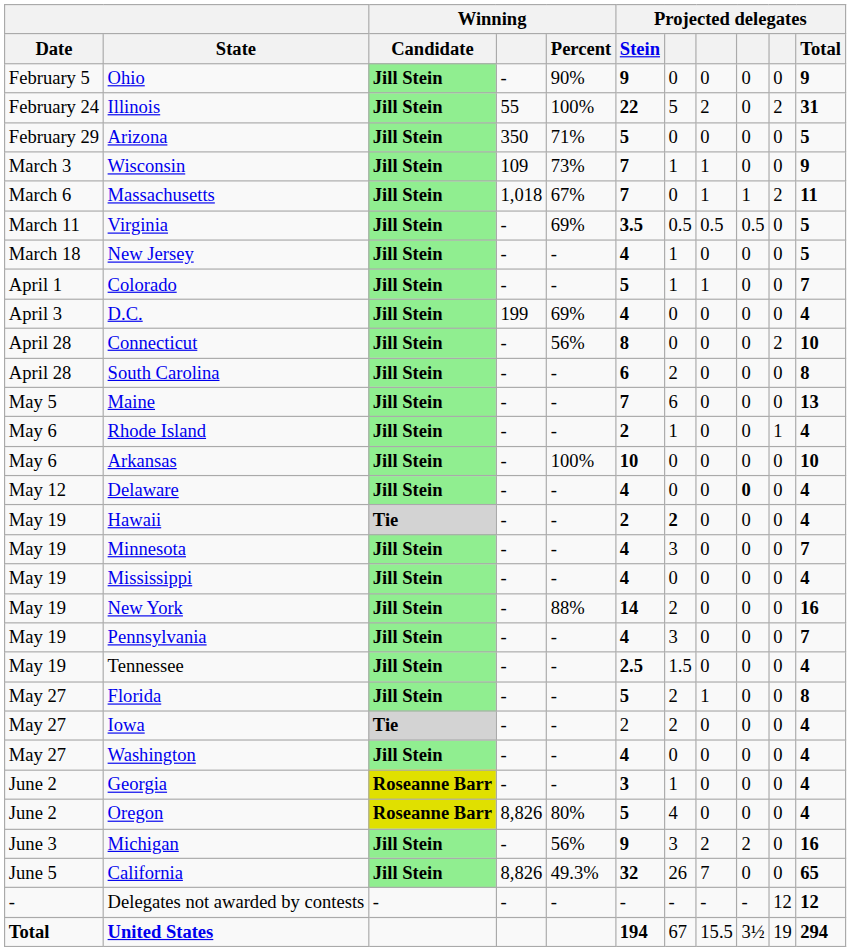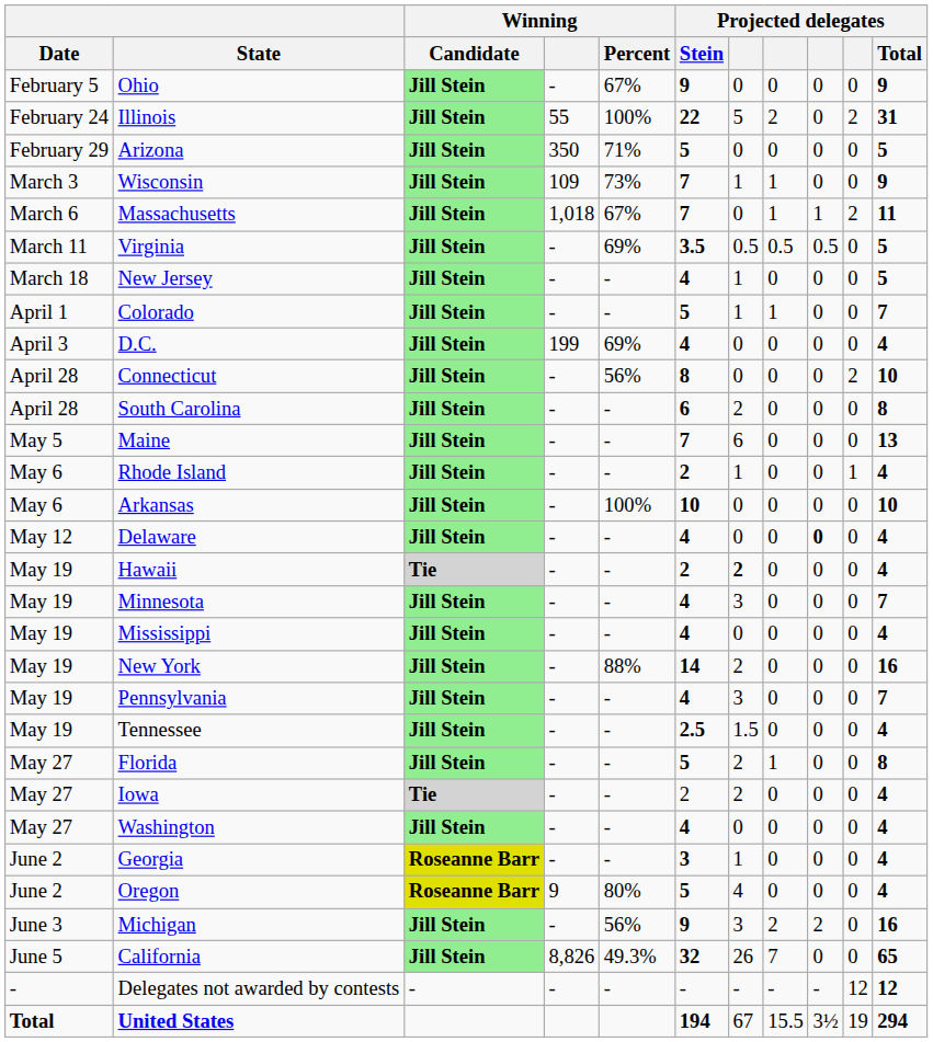Ohio | Winning / Percent: 90% -> 67%
Oregon | Winning: 8,826 -> 9
